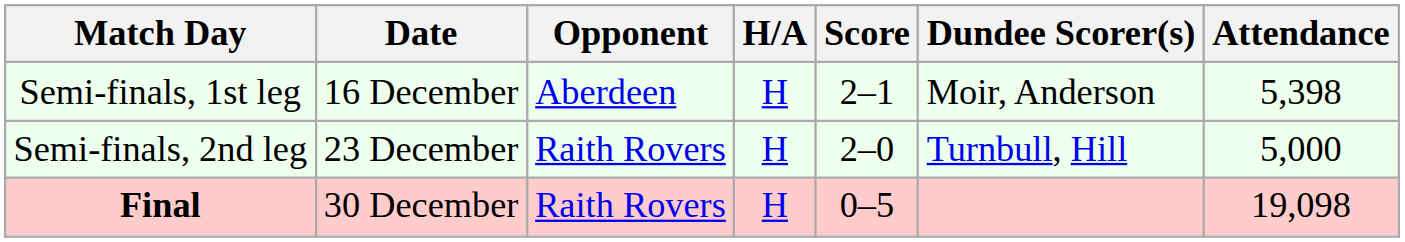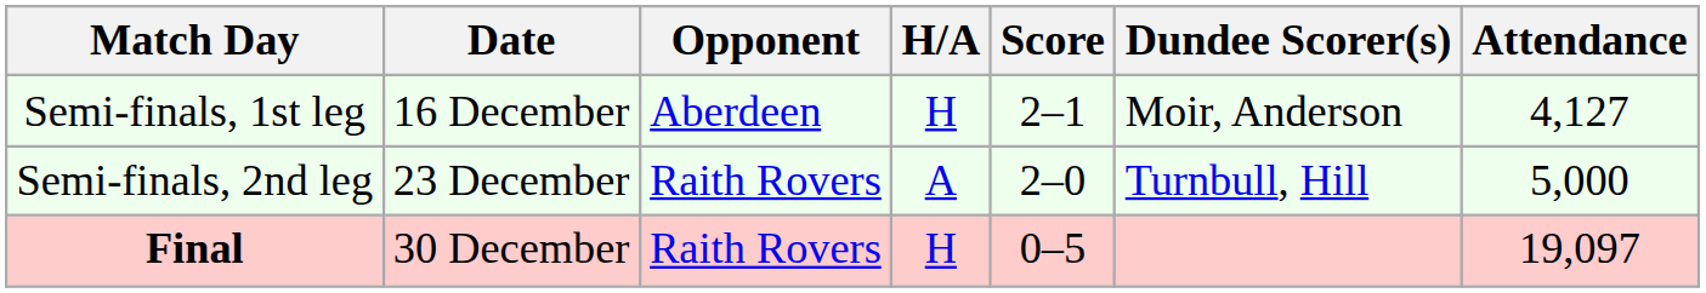Semi-finals, 1st leg | Attendance: 5,398 -> 4,127
Semi-finals, 2nd leg | H/A: H -> A
Final | Attendance: 19,098 -> 19,097
